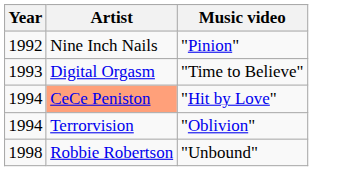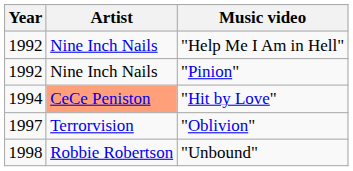+ row: 1992 | Nine Inch Nails | "Help Me I Am in Hell"
- row: 1993 | Digital Orgasm | "Time to Believe"
"Oblivion" | Year: 1994 -> 1997
